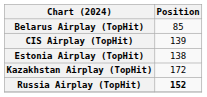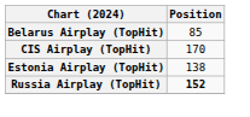CIS Airplay (TopHit) | Position: 139 -> 170
- row: Kazakhstan Airplay (TopHit) | 172
